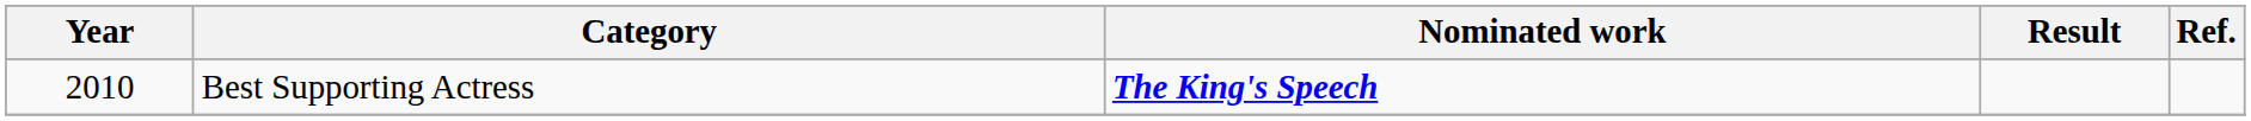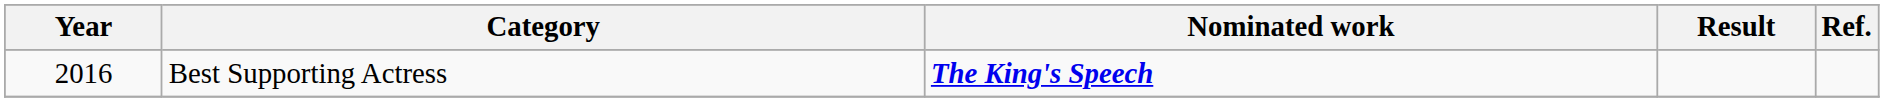Best Supporting Actress | Year: 2010 -> 2016
